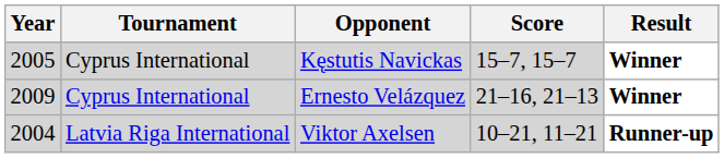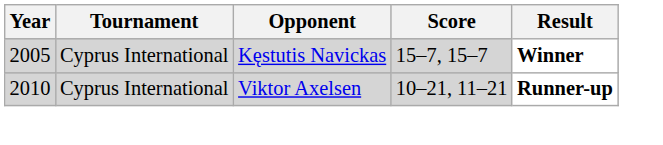- row: 2009 | Cyprus International | Ernesto Velázquez | 21–16, 21–13 | Winner
Viktor Axelsen | Year: 2004 -> 2010
Viktor Axelsen | Tournament: Latvia Riga International -> Cyprus International
